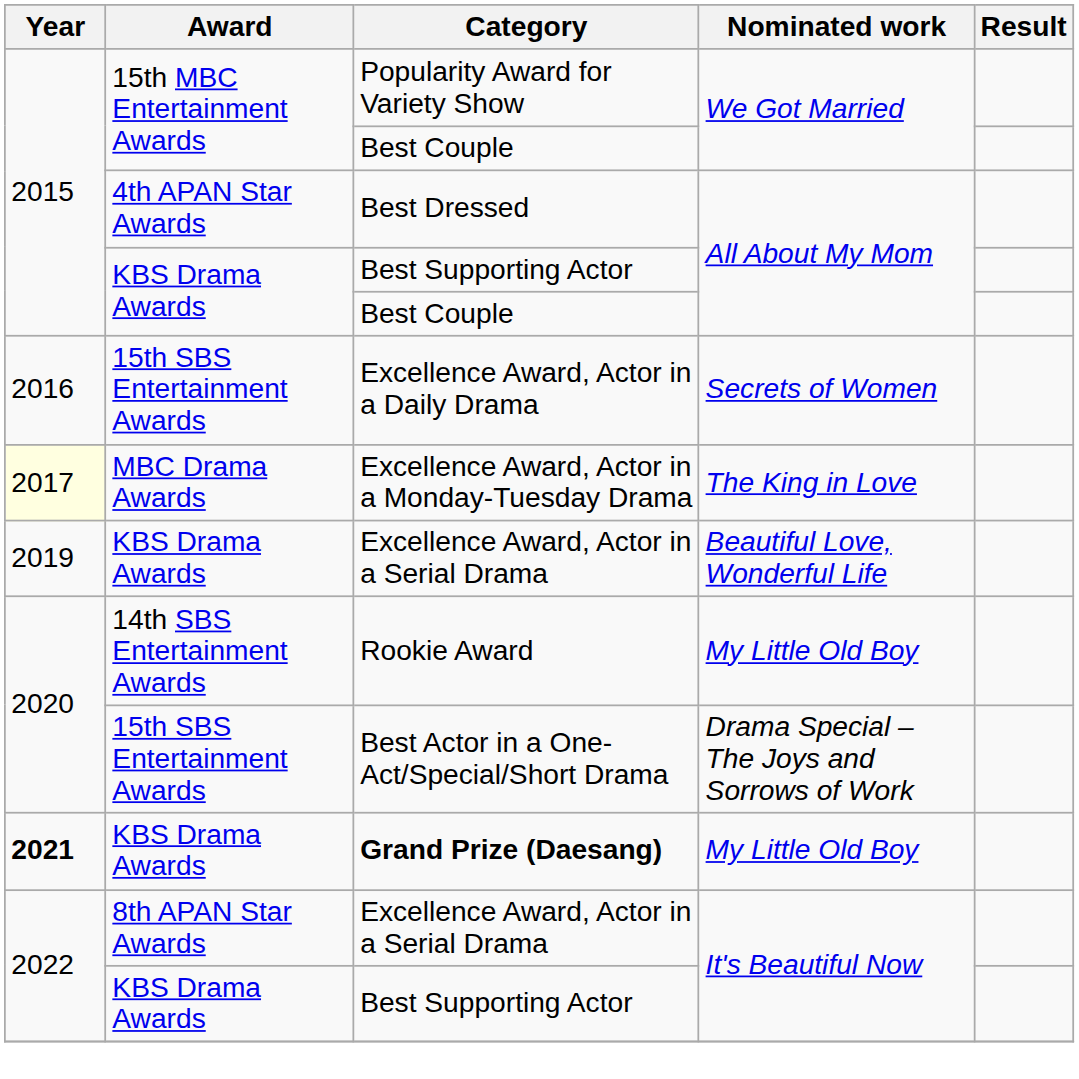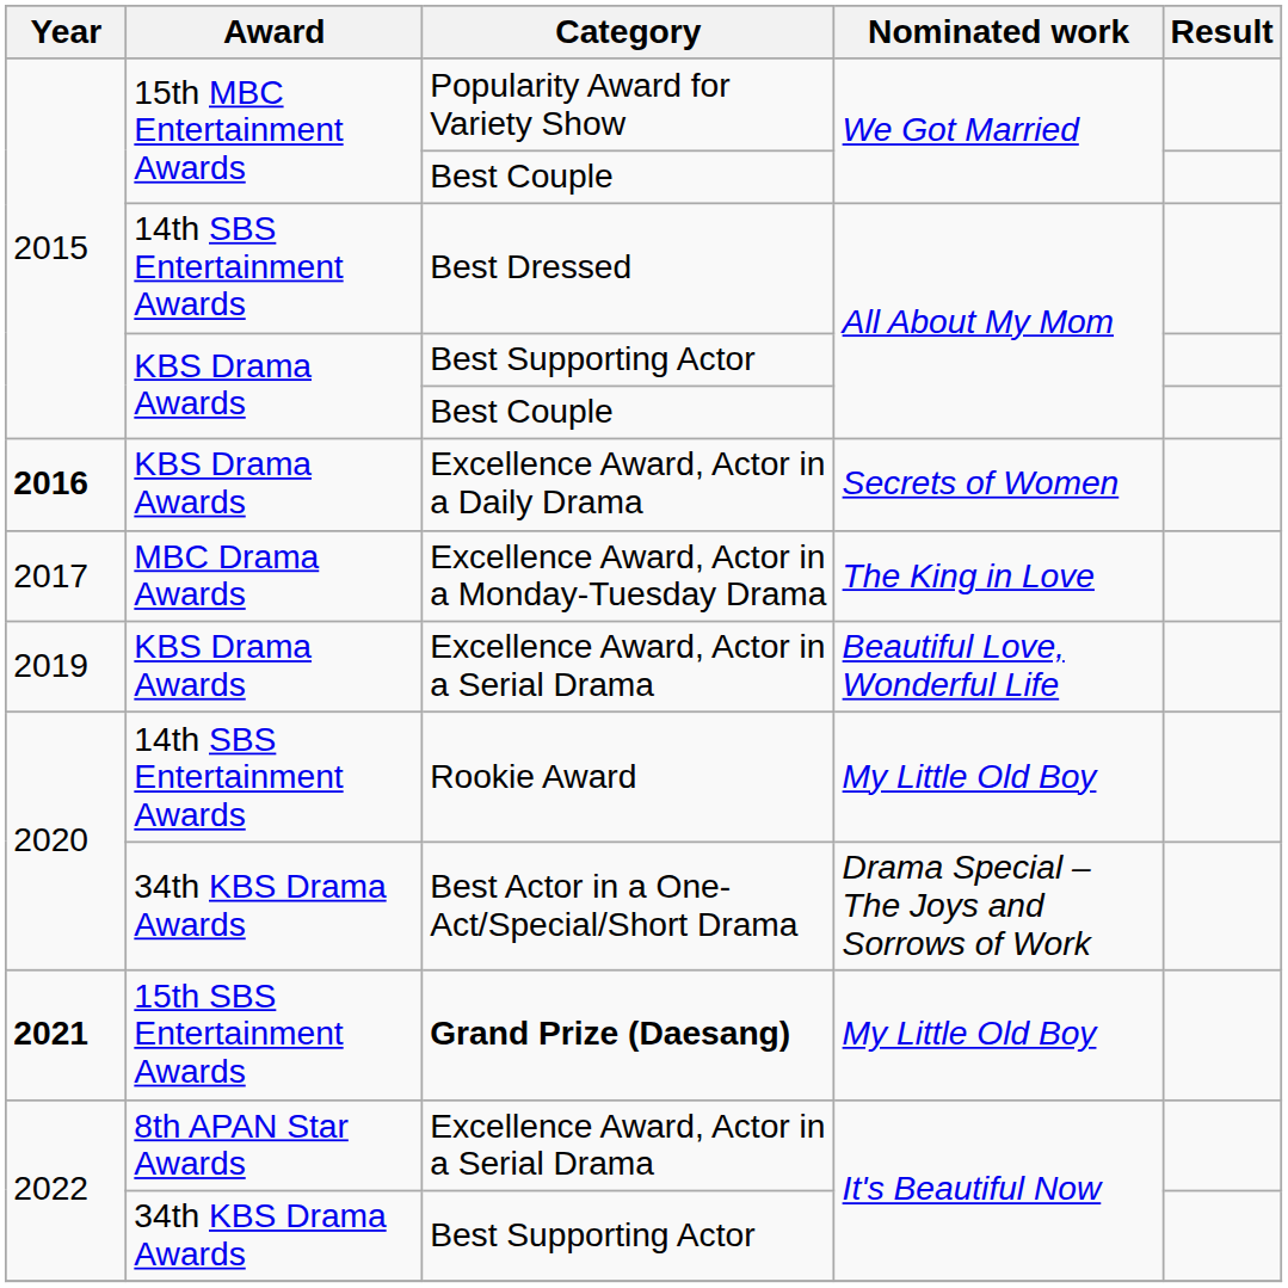Best Dressed | Award: 4th APAN Star Awards -> 14th SBS Entertainment Awards
Excellence Award, Actor in a Daily Drama | Year: normal -> bold
Excellence Award, Actor in a Daily Drama | Award: 15th SBS Entertainment Awards -> KBS Drama Awards
Excellence Award, Actor in a Monday-Tuesday Drama | Year: lightyellow background -> no background
Best Actor in a One-Act/Special/Short Drama | Award: 15th SBS Entertainment Awards -> 34th KBS Drama Awards
Grand Prize (Daesang) | Award: KBS Drama Awards -> 15th SBS Entertainment Awards
Best Supporting Actor / It's Beautiful Now | Award: KBS Drama Awards -> 34th KBS Drama Awards
